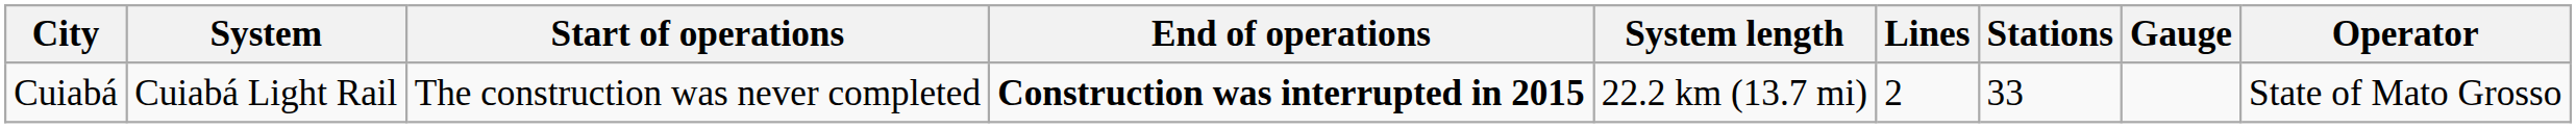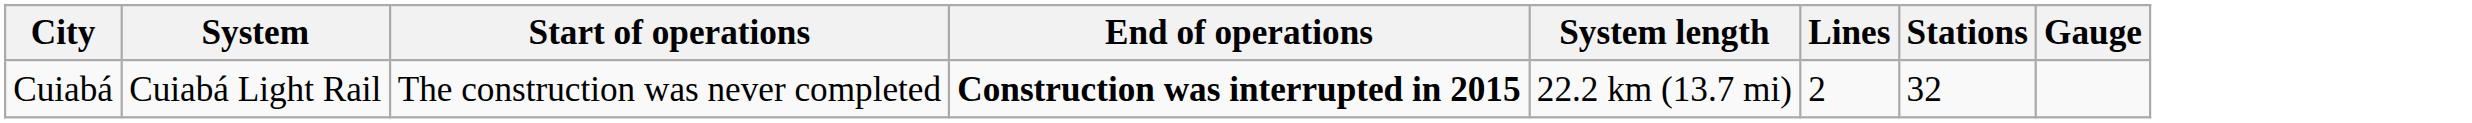- column: Operator | State of Mato Grosso
Cuiabá | Stations: 33 -> 32
